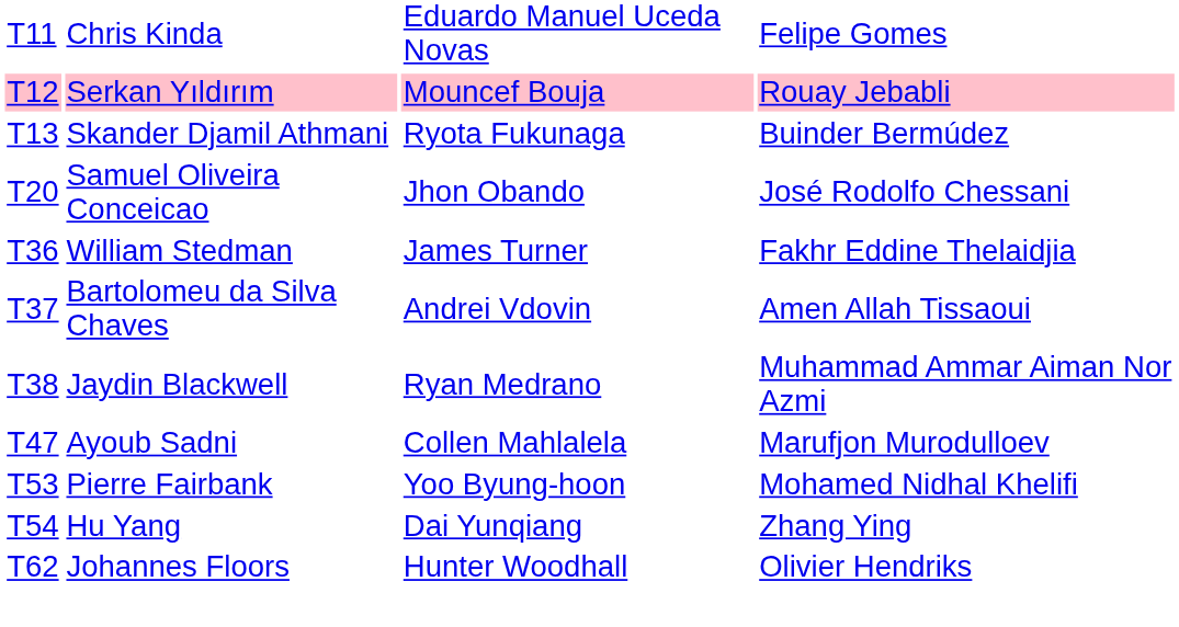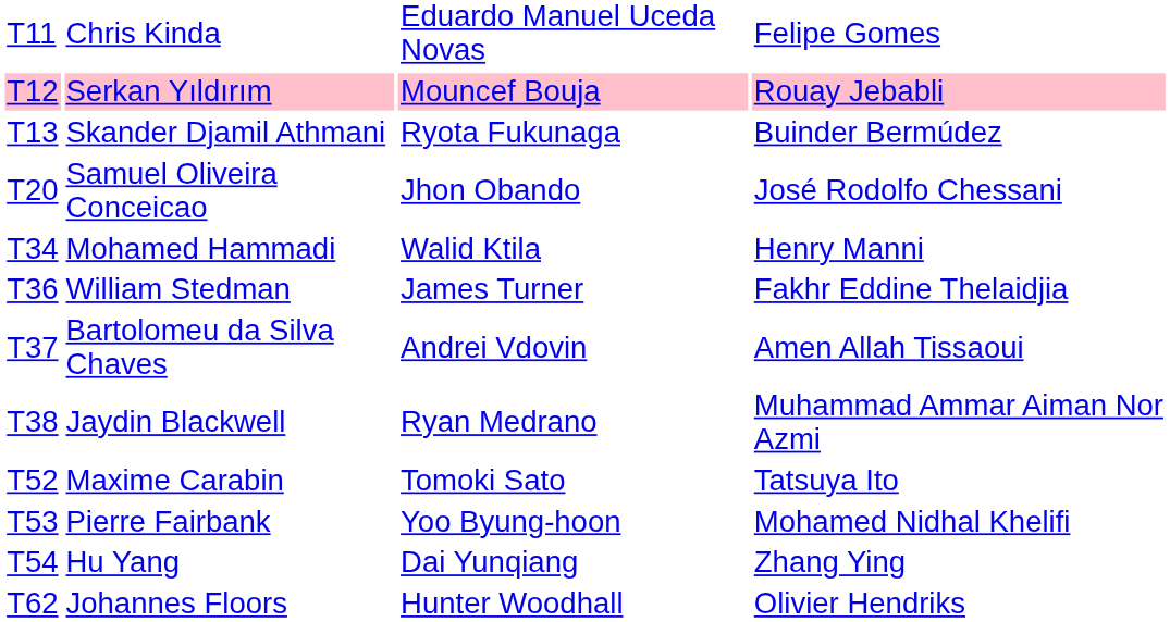+ row: T34 | Mohamed Hammadi | Walid Ktila | Henry Manni
- row: T47 | Ayoub Sadni | Collen Mahlalela | Marufjon Murodulloev
+ row: T52 | Maxime Carabin | Tomoki Sato | Tatsuya Ito
